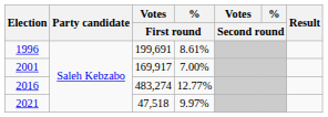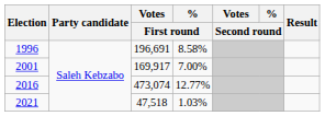1996 | Votes / First round: 199,691 -> 196,691
1996 | % / First round: 8.61% -> 8.58%
2016 | Votes / First round: 483,274 -> 473,074
2021 | % / First round: 9.97% -> 1.03%
